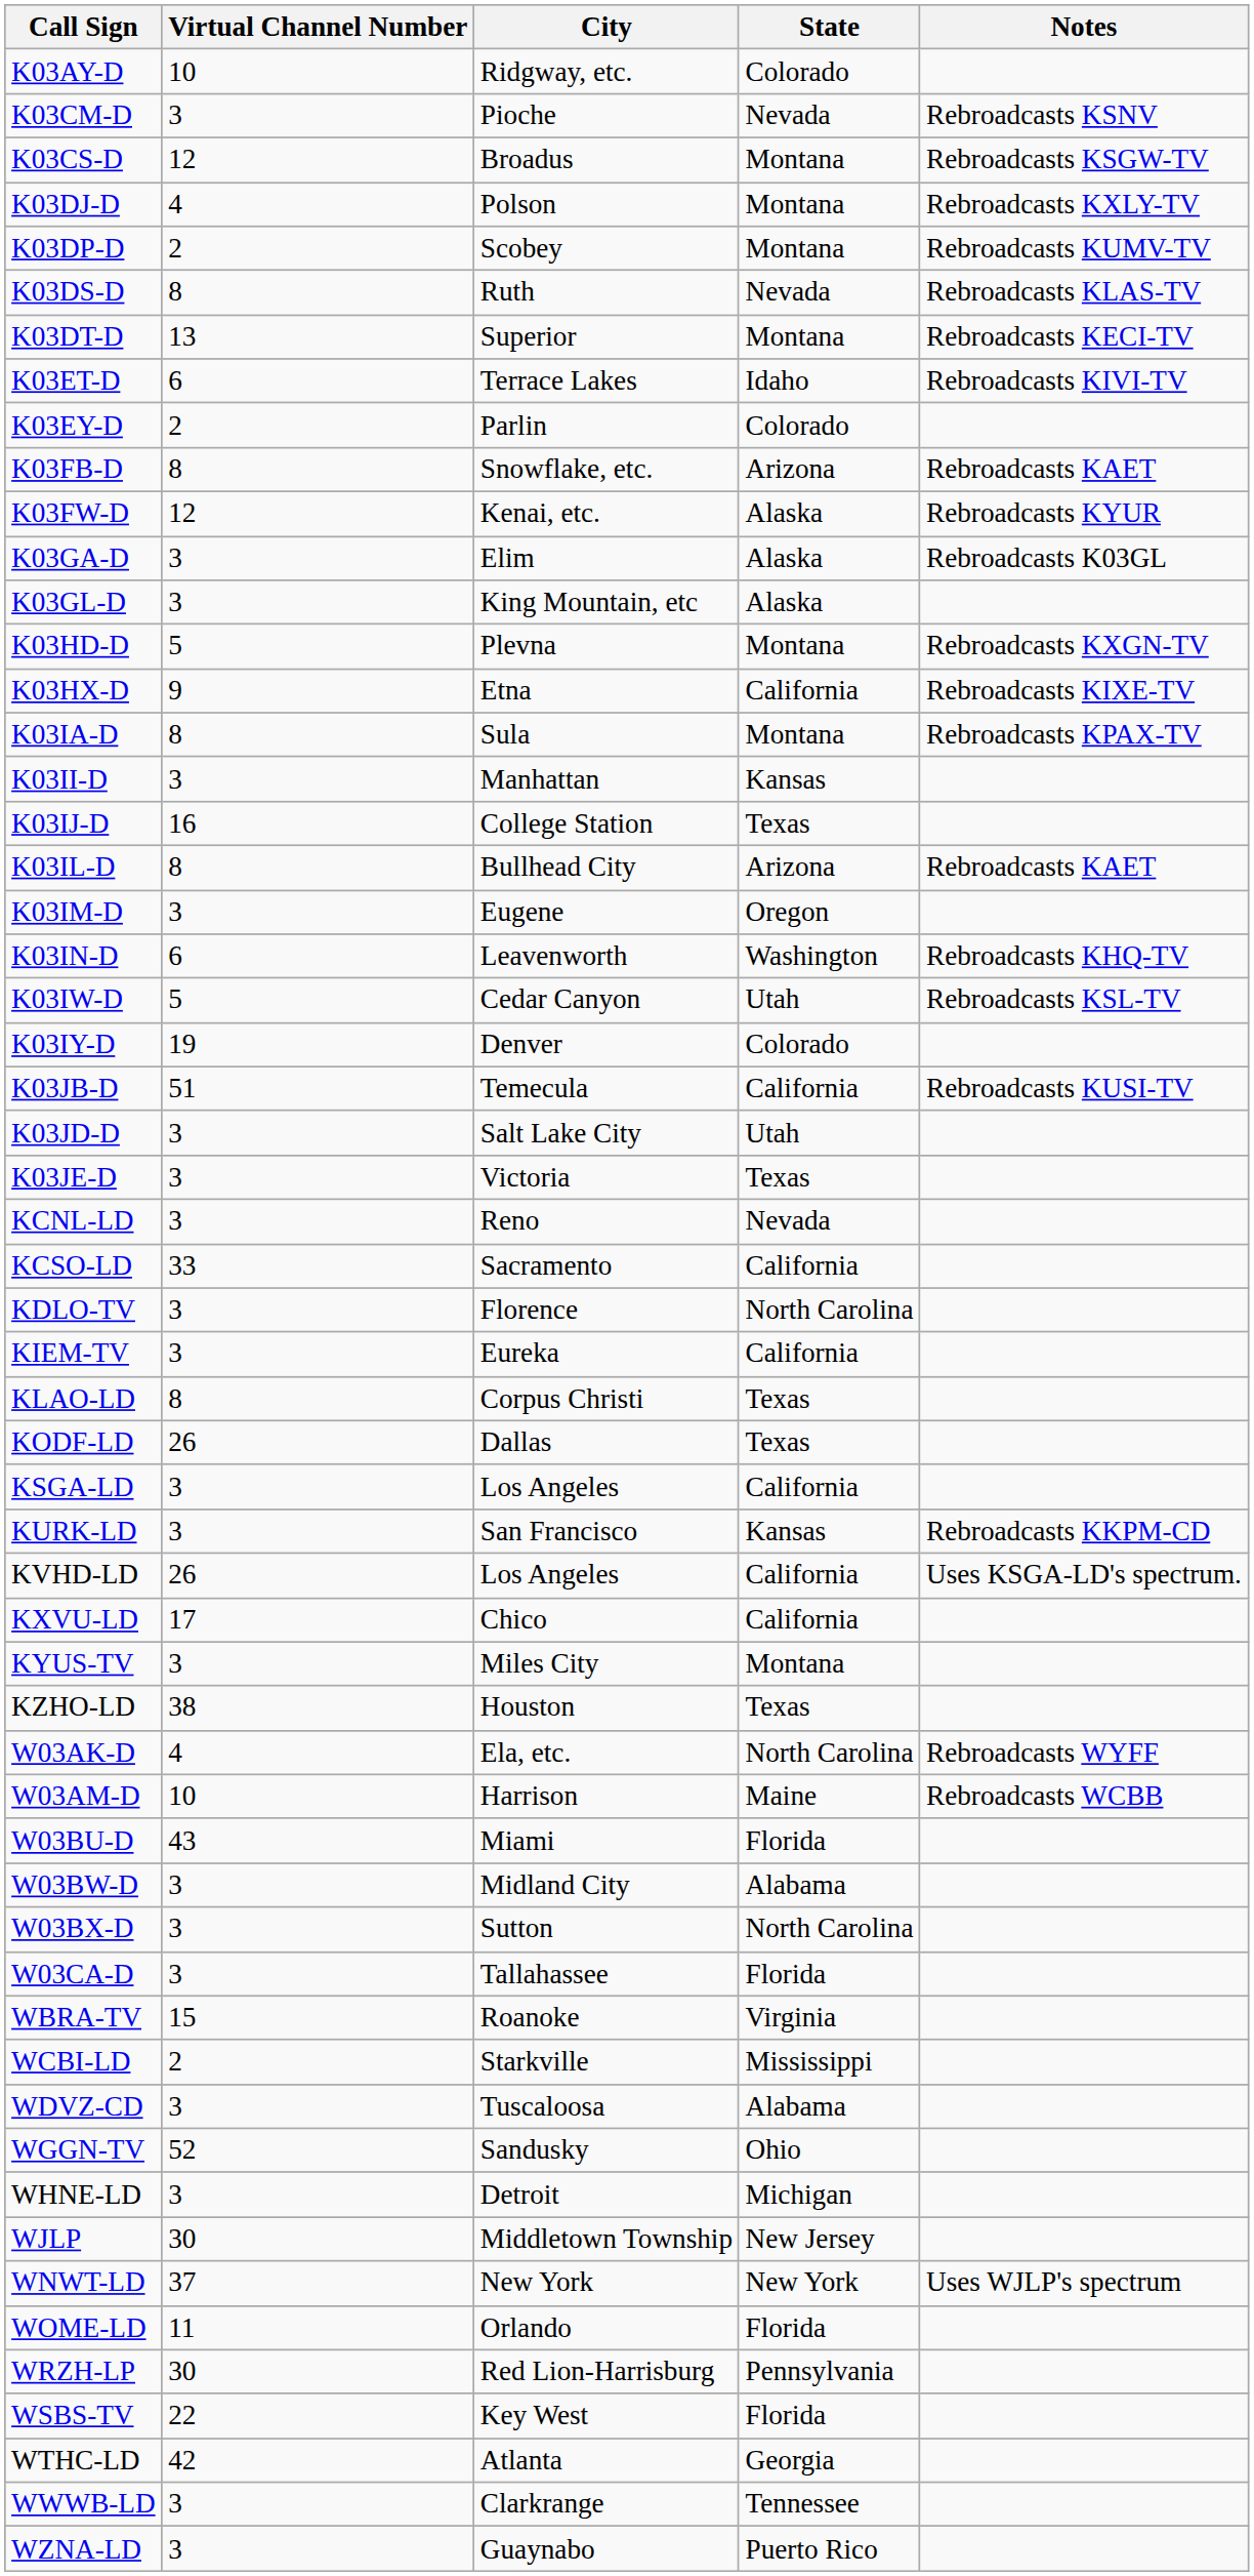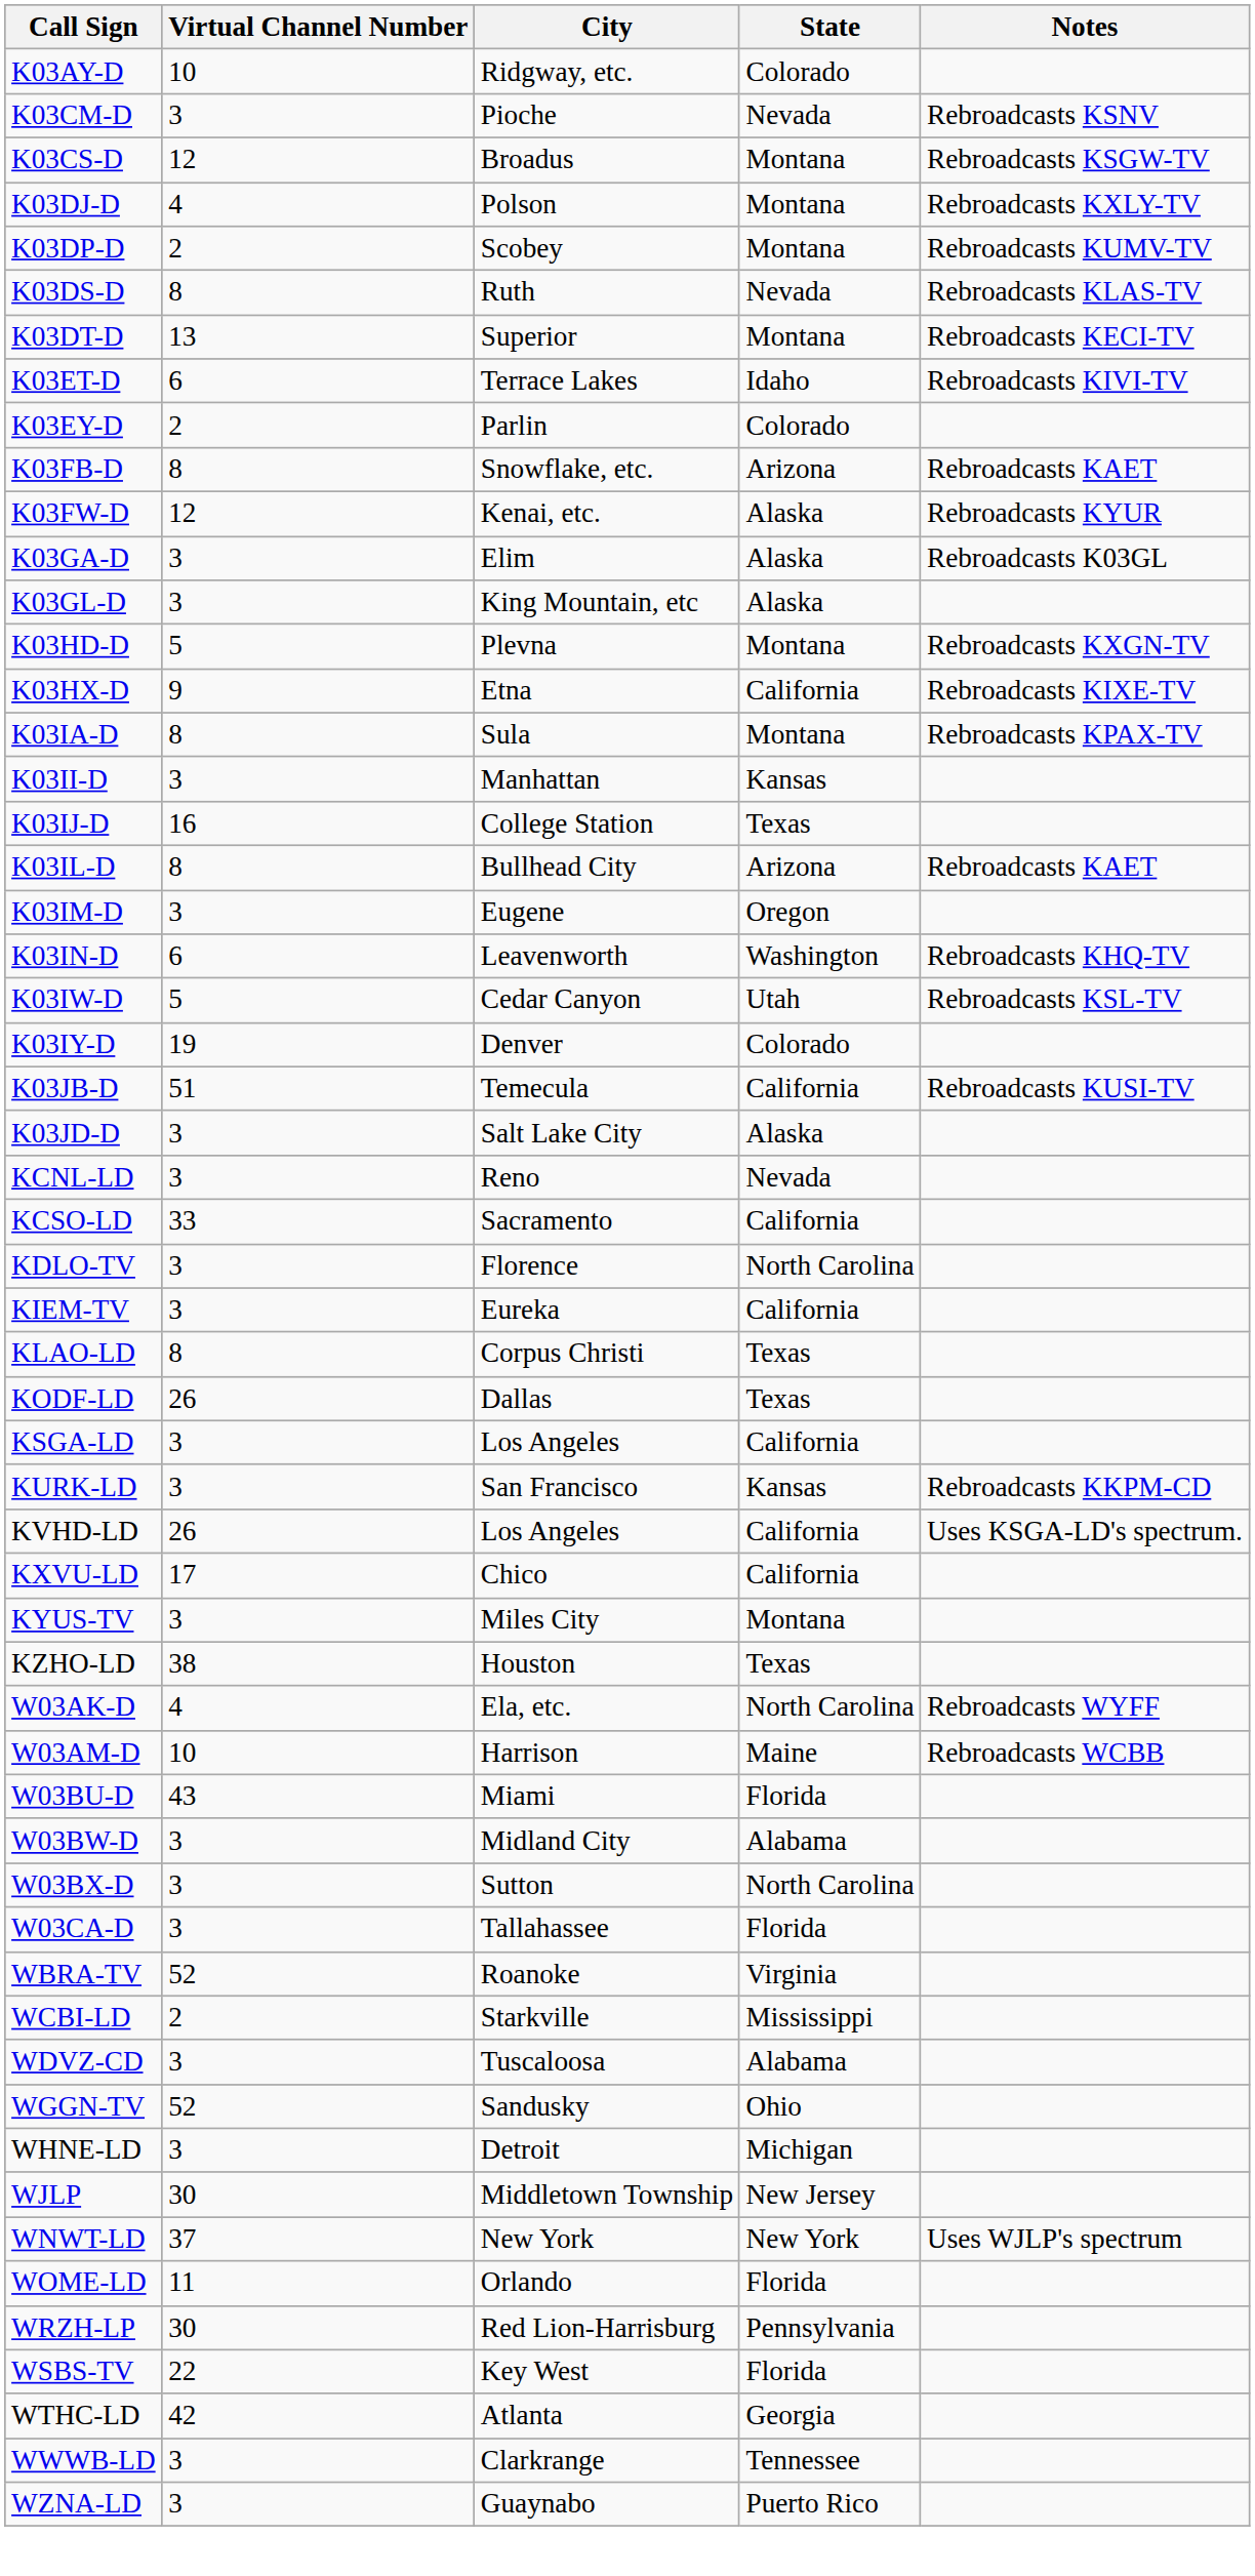K03JD-D | State: Utah -> Alaska
- row: K03JE-D | 3 | Victoria | Texas
WBRA-TV | Virtual Channel Number: 15 -> 52
